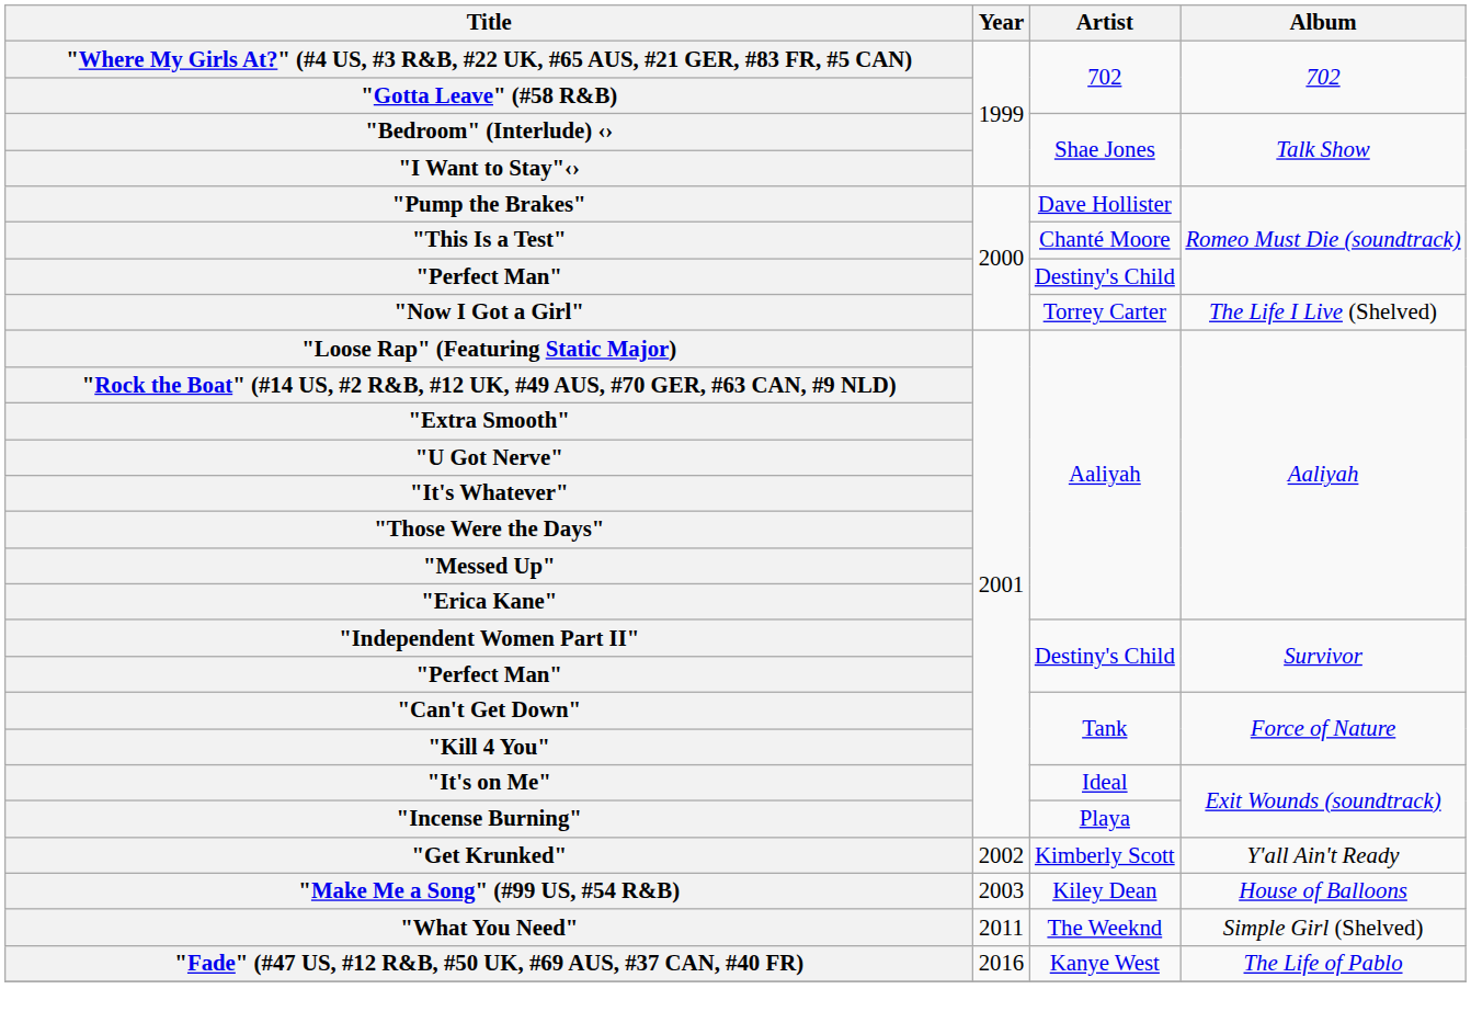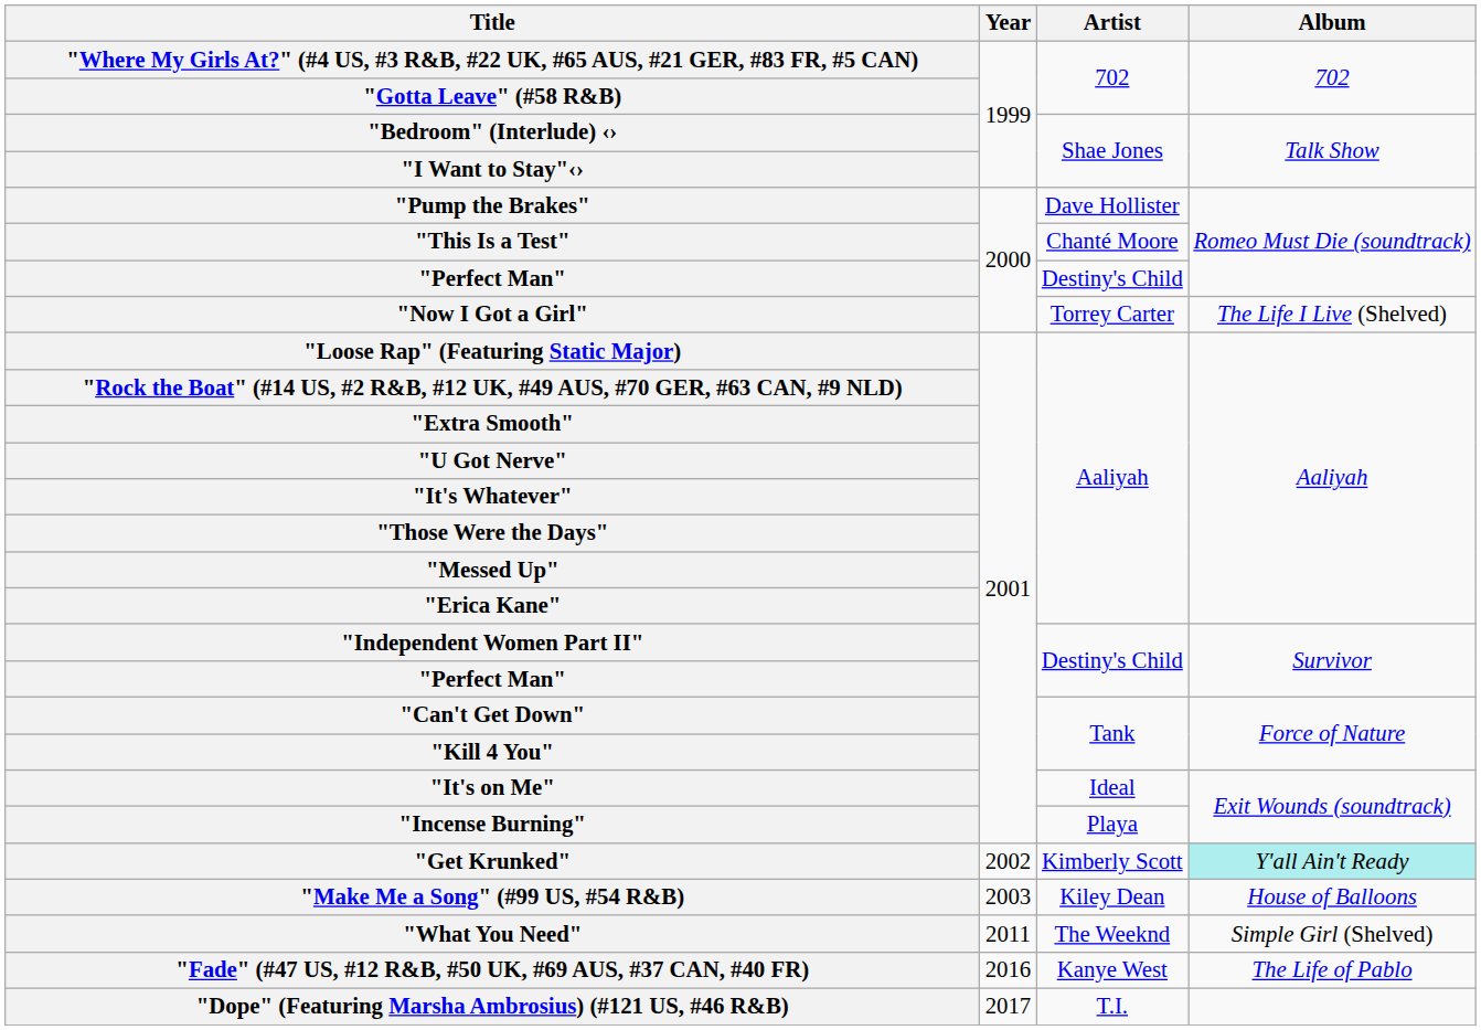"Get Krunked" | Album: no background -> paleturquoise background
+ row: "Dope" (Featuring Marsha Ambrosius) (#121 US, #46 R&B) | 2017 | T.I.
